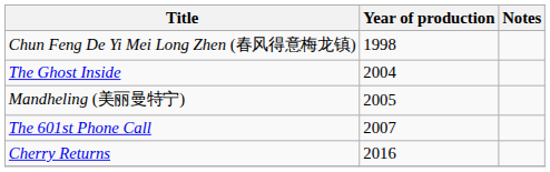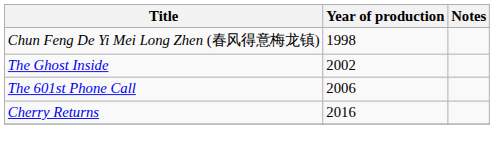The Ghost Inside | Year of production: 2004 -> 2002
- row: Mandheling (美丽曼特宁) | 2005
The 601st Phone Call | Year of production: 2007 -> 2006
